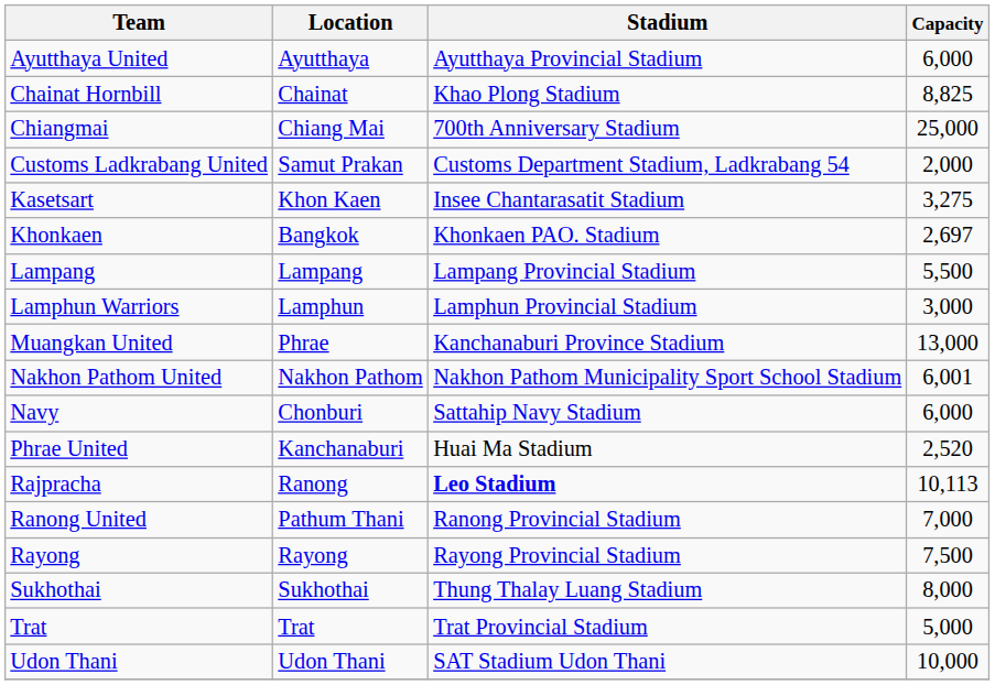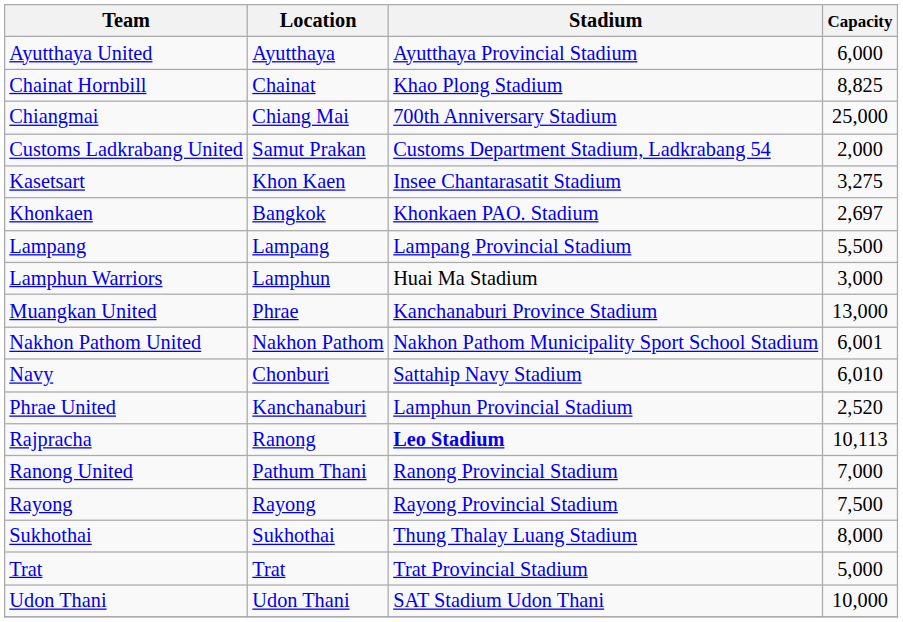Lamphun Warriors | Stadium: Lamphun Provincial Stadium -> Huai Ma Stadium
Navy | Capacity: 6,000 -> 6,010
Phrae United | Stadium: Huai Ma Stadium -> Lamphun Provincial Stadium
